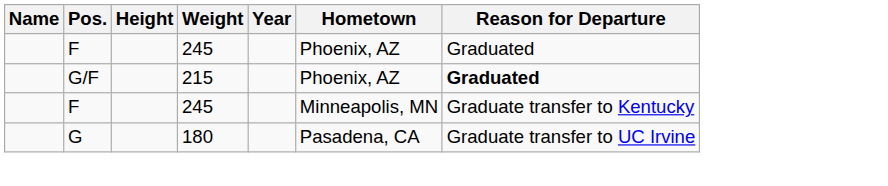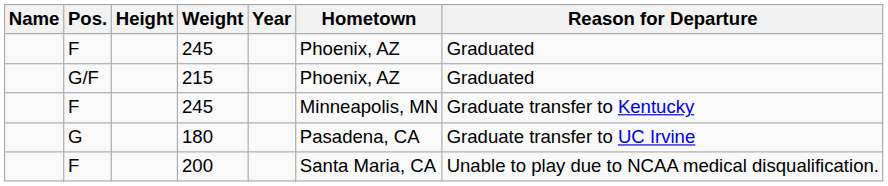215 | Reason for Departure: bold -> normal
+ row: F | 200 | Santa Maria, CA | Unable to play due to NCAA medical disqualification.
